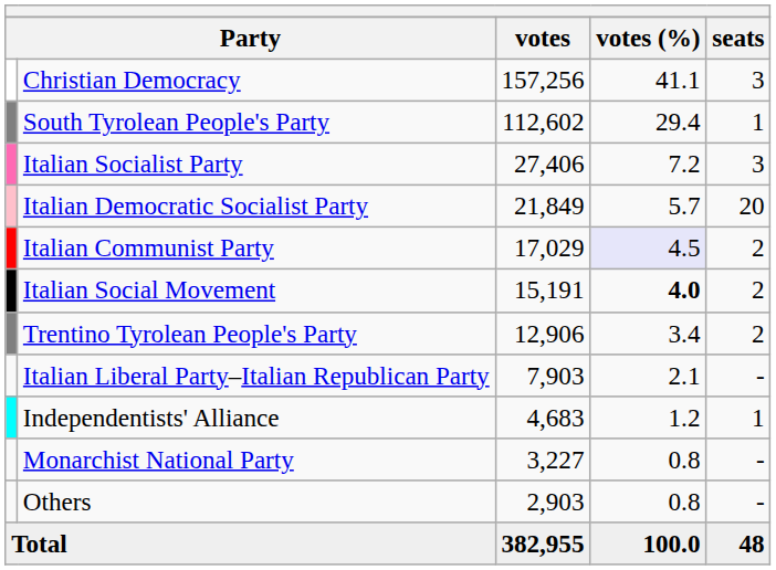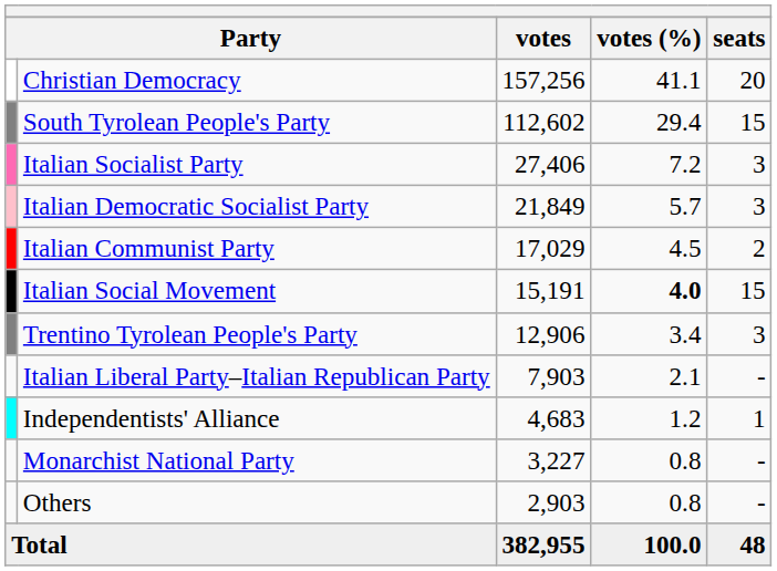Christian Democracy | seats: 3 -> 20
South Tyrolean People's Party | seats: 1 -> 15
Italian Democratic Socialist Party | seats: 20 -> 3
Italian Communist Party | votes (%): lavender background -> no background
Italian Social Movement | seats: 2 -> 15
Trentino Tyrolean People's Party | seats: 2 -> 3
